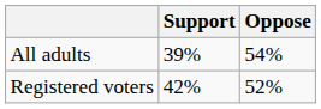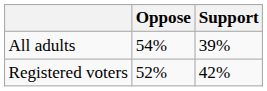columns swapped: Support <-> Oppose
